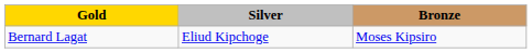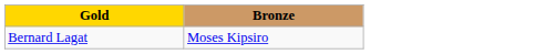- column: Silver | Eliud Kipchoge
